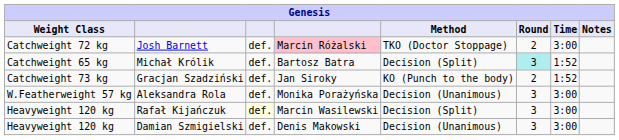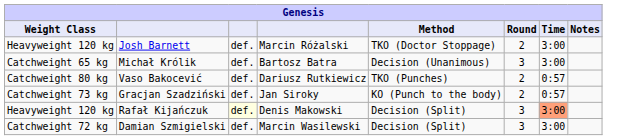Josh Barnett | Weight Class: Catchweight 72 kg -> Heavyweight 120 kg
Josh Barnett | column 4: pink background -> no background
Michał Królik | Method: Decision (Split) -> Decision (Unanimous)
Michał Królik | Round: paleturquoise background -> no background
Michał Królik | Time: 1:52 -> 3:00
+ row: Catchweight 80 kg | Vaso Bakocević | def. | Dariusz Rutkiewicz | TKO (Punches) | 2 | 0:57
Gracjan Szadziński | Time: 1:52 -> 0:57
- row: W.Featherweight 57 kg | Aleksandra Rola | def. | Monika Porażyńska | Decision (Unanimous) | 3 | 3:00
Rafał Kijańczuk | column 4: Marcin Wasilewski -> Denis Makowski
Rafał Kijańczuk | Time: no background -> lightsalmon background
Damian Szmigielski | Weight Class: Heavyweight 120 kg -> Catchweight 72 kg
Damian Szmigielski | column 4: Denis Makowski -> Marcin Wasilewski
Damian Szmigielski | Method: Decision (Unanimous) -> Decision (Split)
